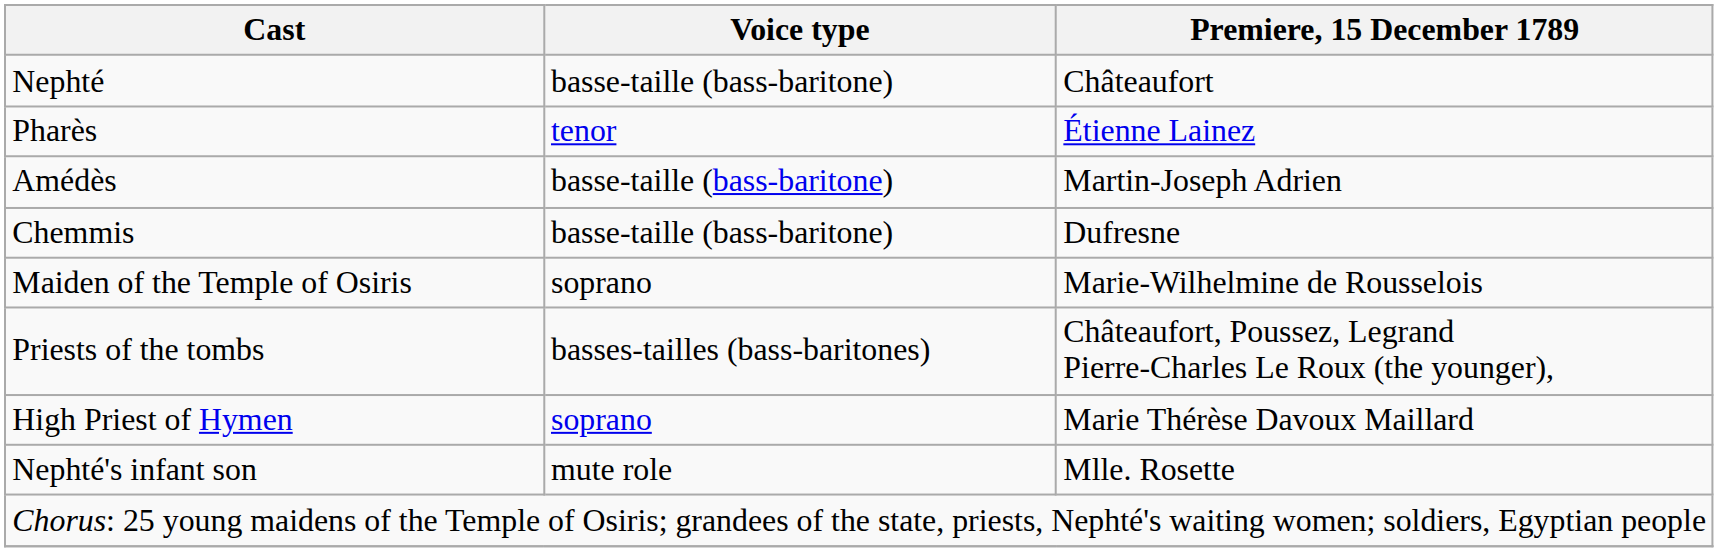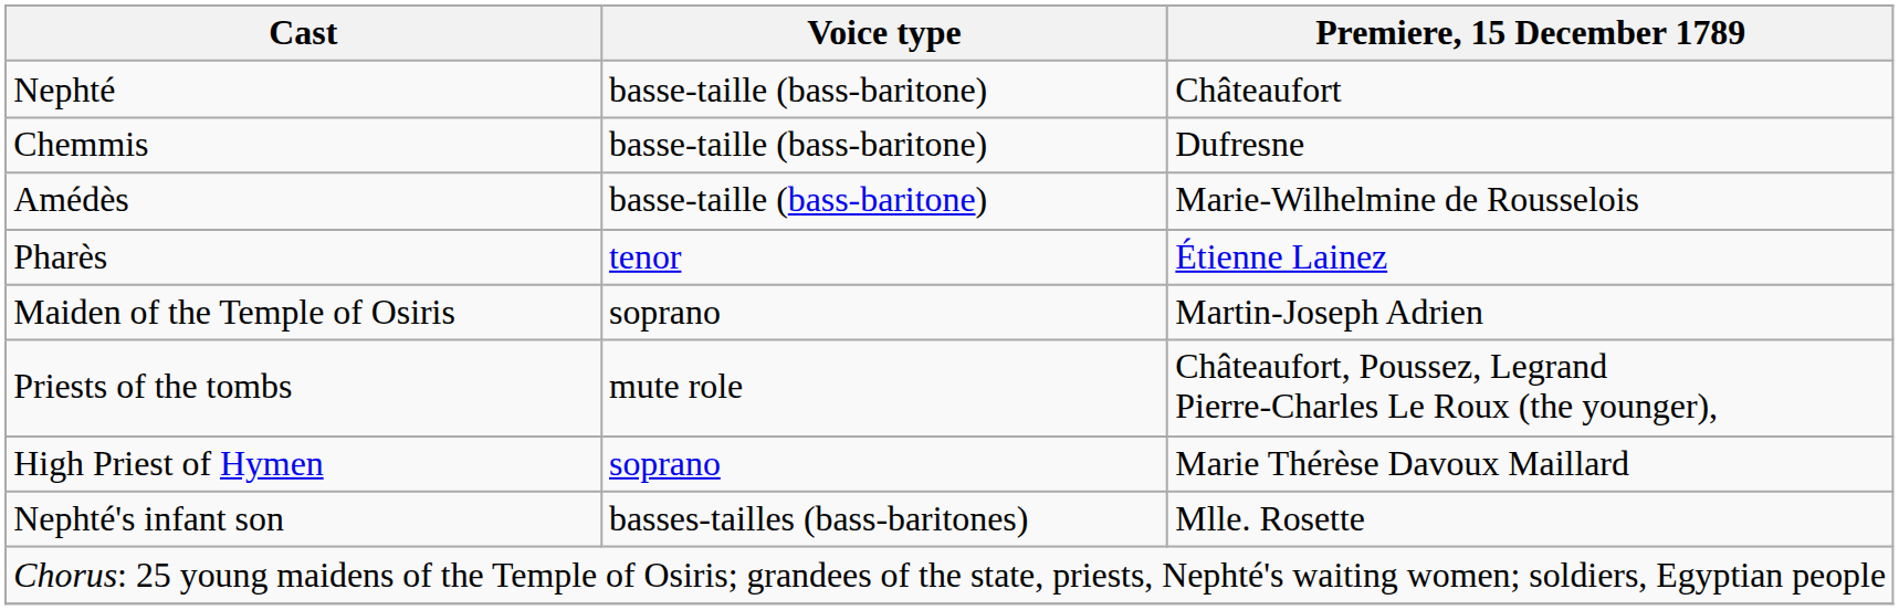rows swapped: Pharès <-> Chemmis
Amédès | Premiere, 15 December 1789: Martin-Joseph Adrien -> Marie-Wilhelmine de Rousselois
Maiden of the Temple of Osiris | Premiere, 15 December 1789: Marie-Wilhelmine de Rousselois -> Martin-Joseph Adrien
Priests of the tombs | Voice type: basses-tailles (bass-baritones) -> mute role
Nephté's infant son | Voice type: mute role -> basses-tailles (bass-baritones)
